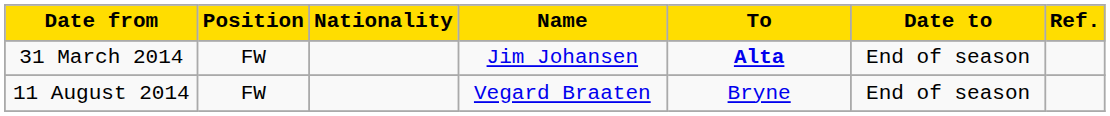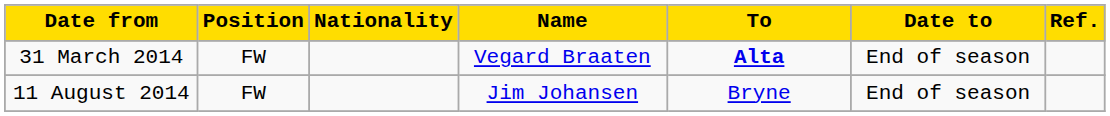31 March 2014 | Name: Jim Johansen -> Vegard Braaten
11 August 2014 | Name: Vegard Braaten -> Jim Johansen
